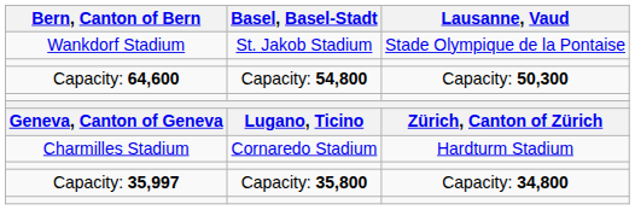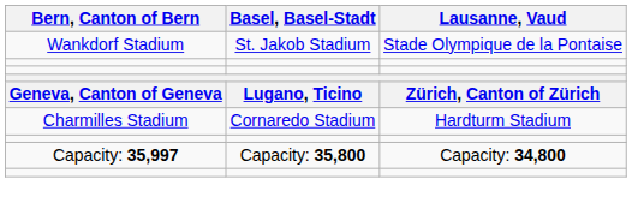- row: Capacity: 64,600 | Capacity: 54,800 | Capacity: 50,300
